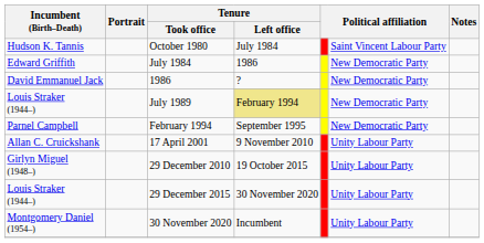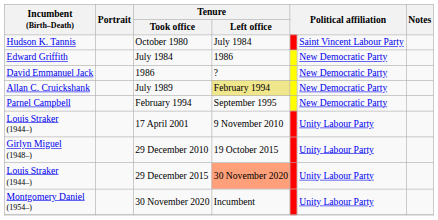July 1989 | Incumbent (Birth–Death): Louis Straker (1944–) -> Allan C. Cruickshank
17 April 2001 | Incumbent (Birth–Death): Allan C. Cruickshank -> Louis Straker (1944–)
29 December 2015 | Tenure / Left office: no background -> lightsalmon background
